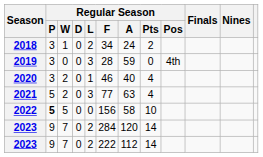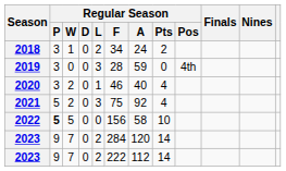2021 | Regular Season / F: 77 -> 75
2021 | Regular Season / A: 63 -> 92
